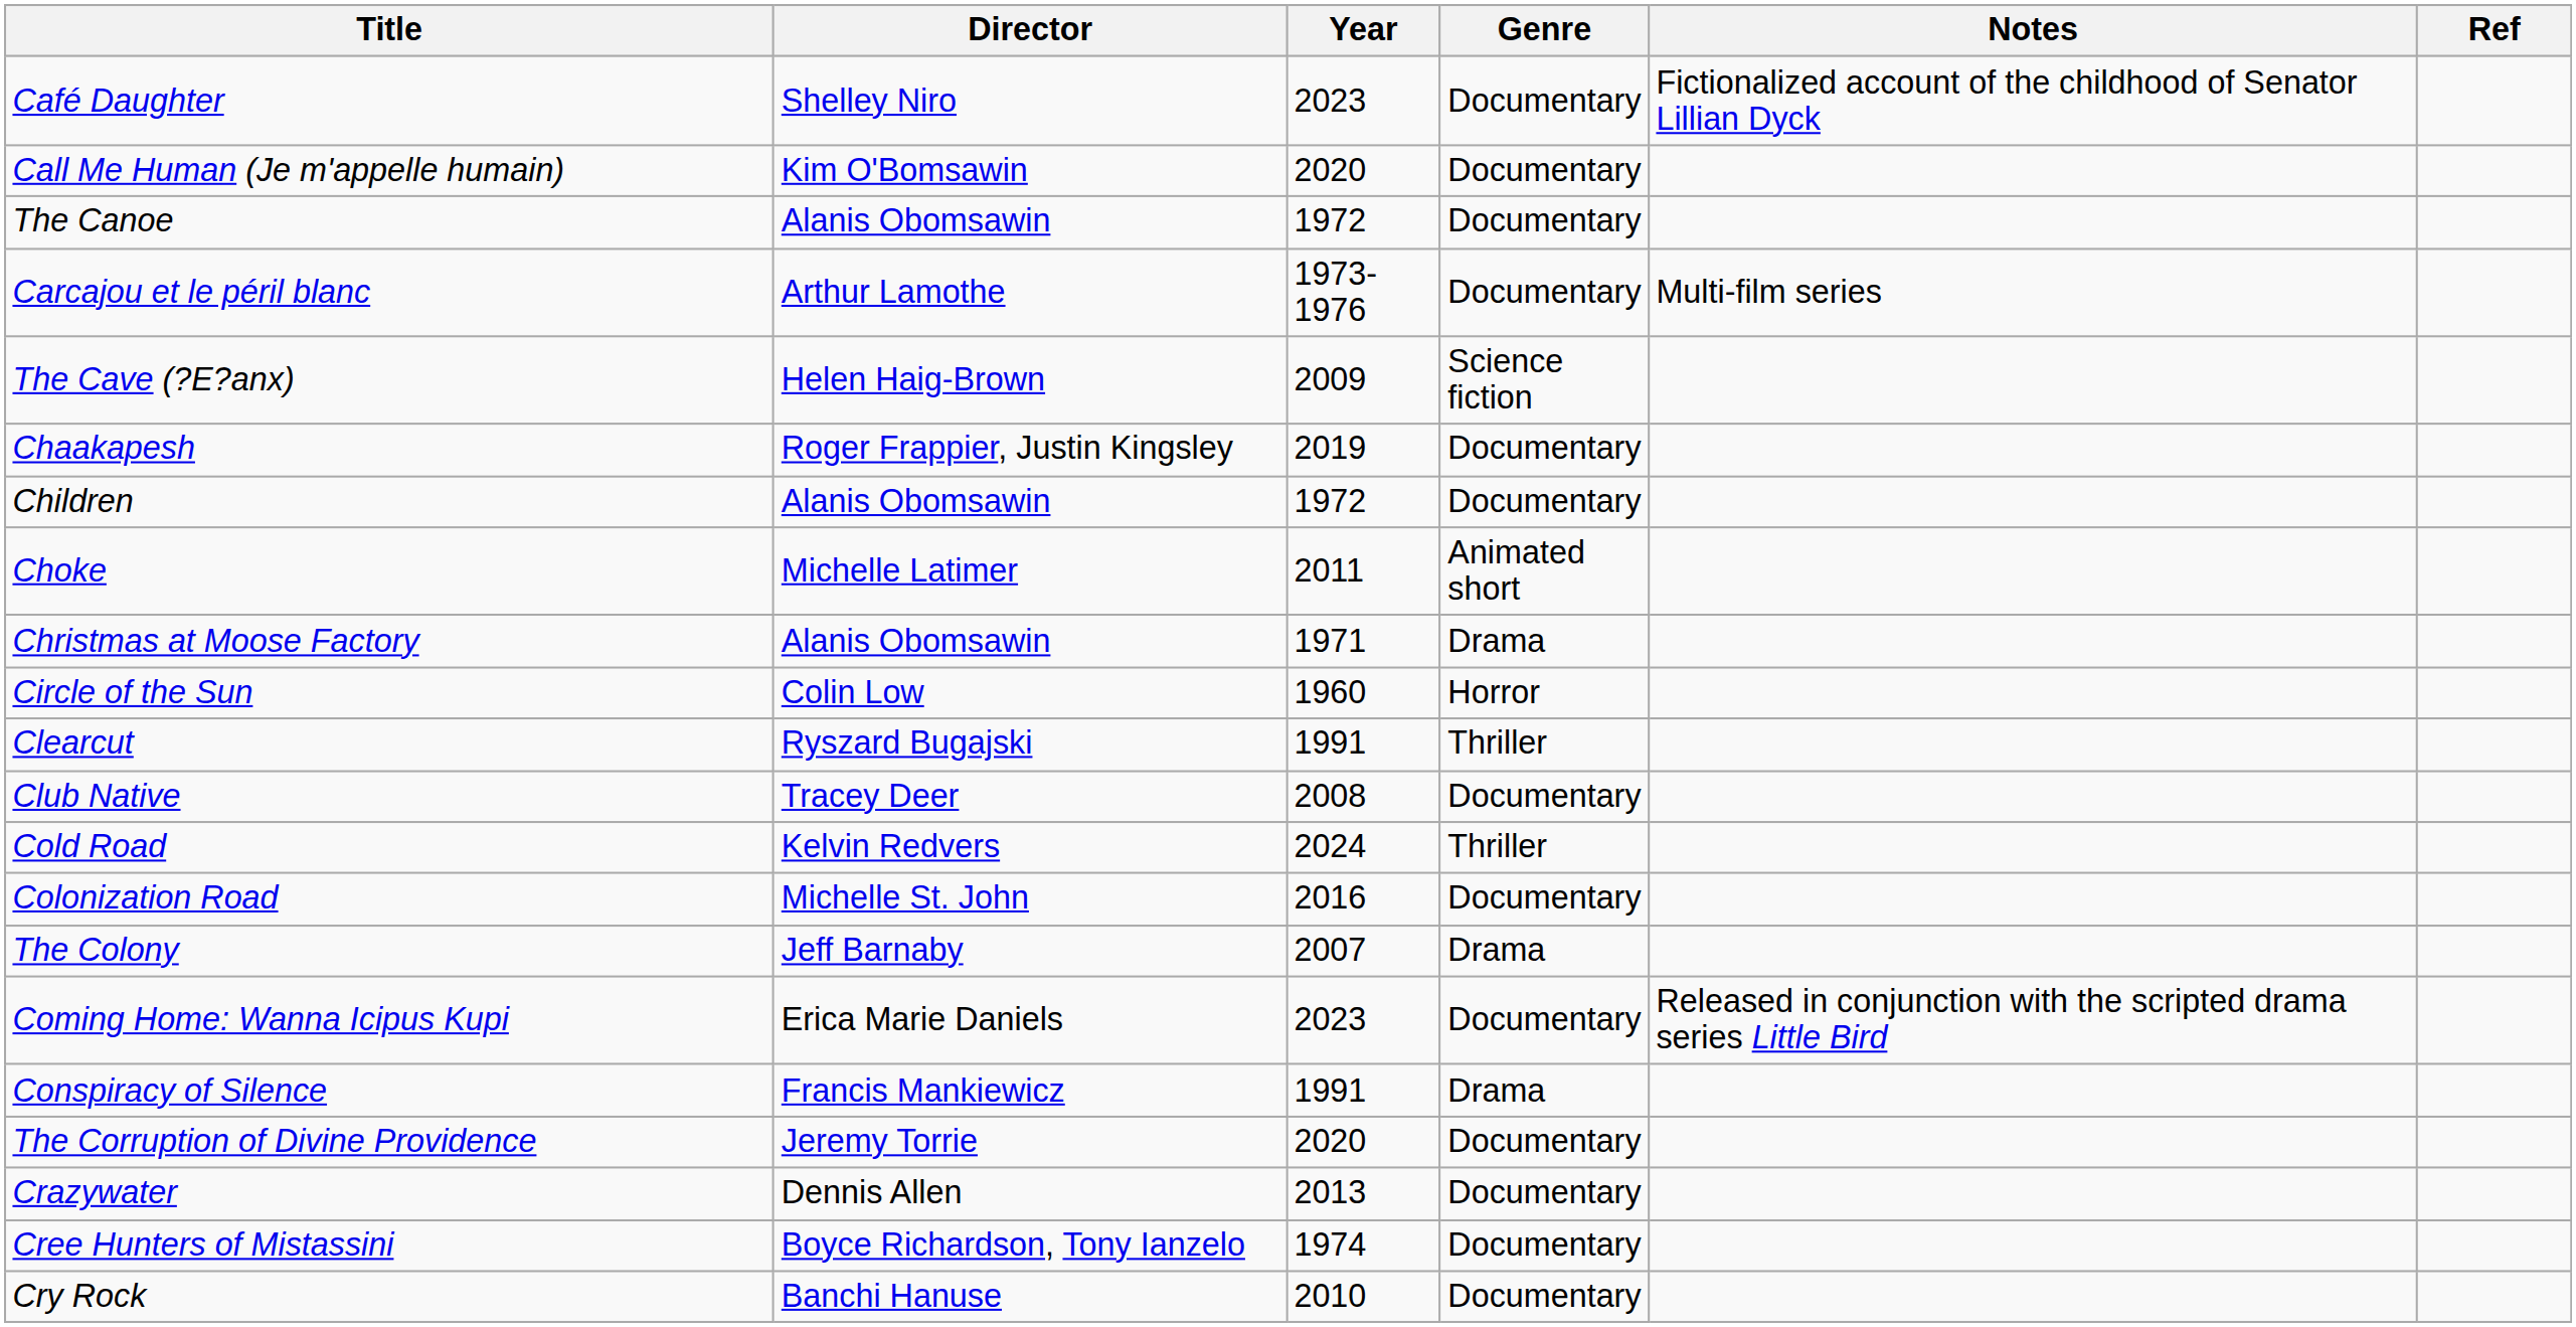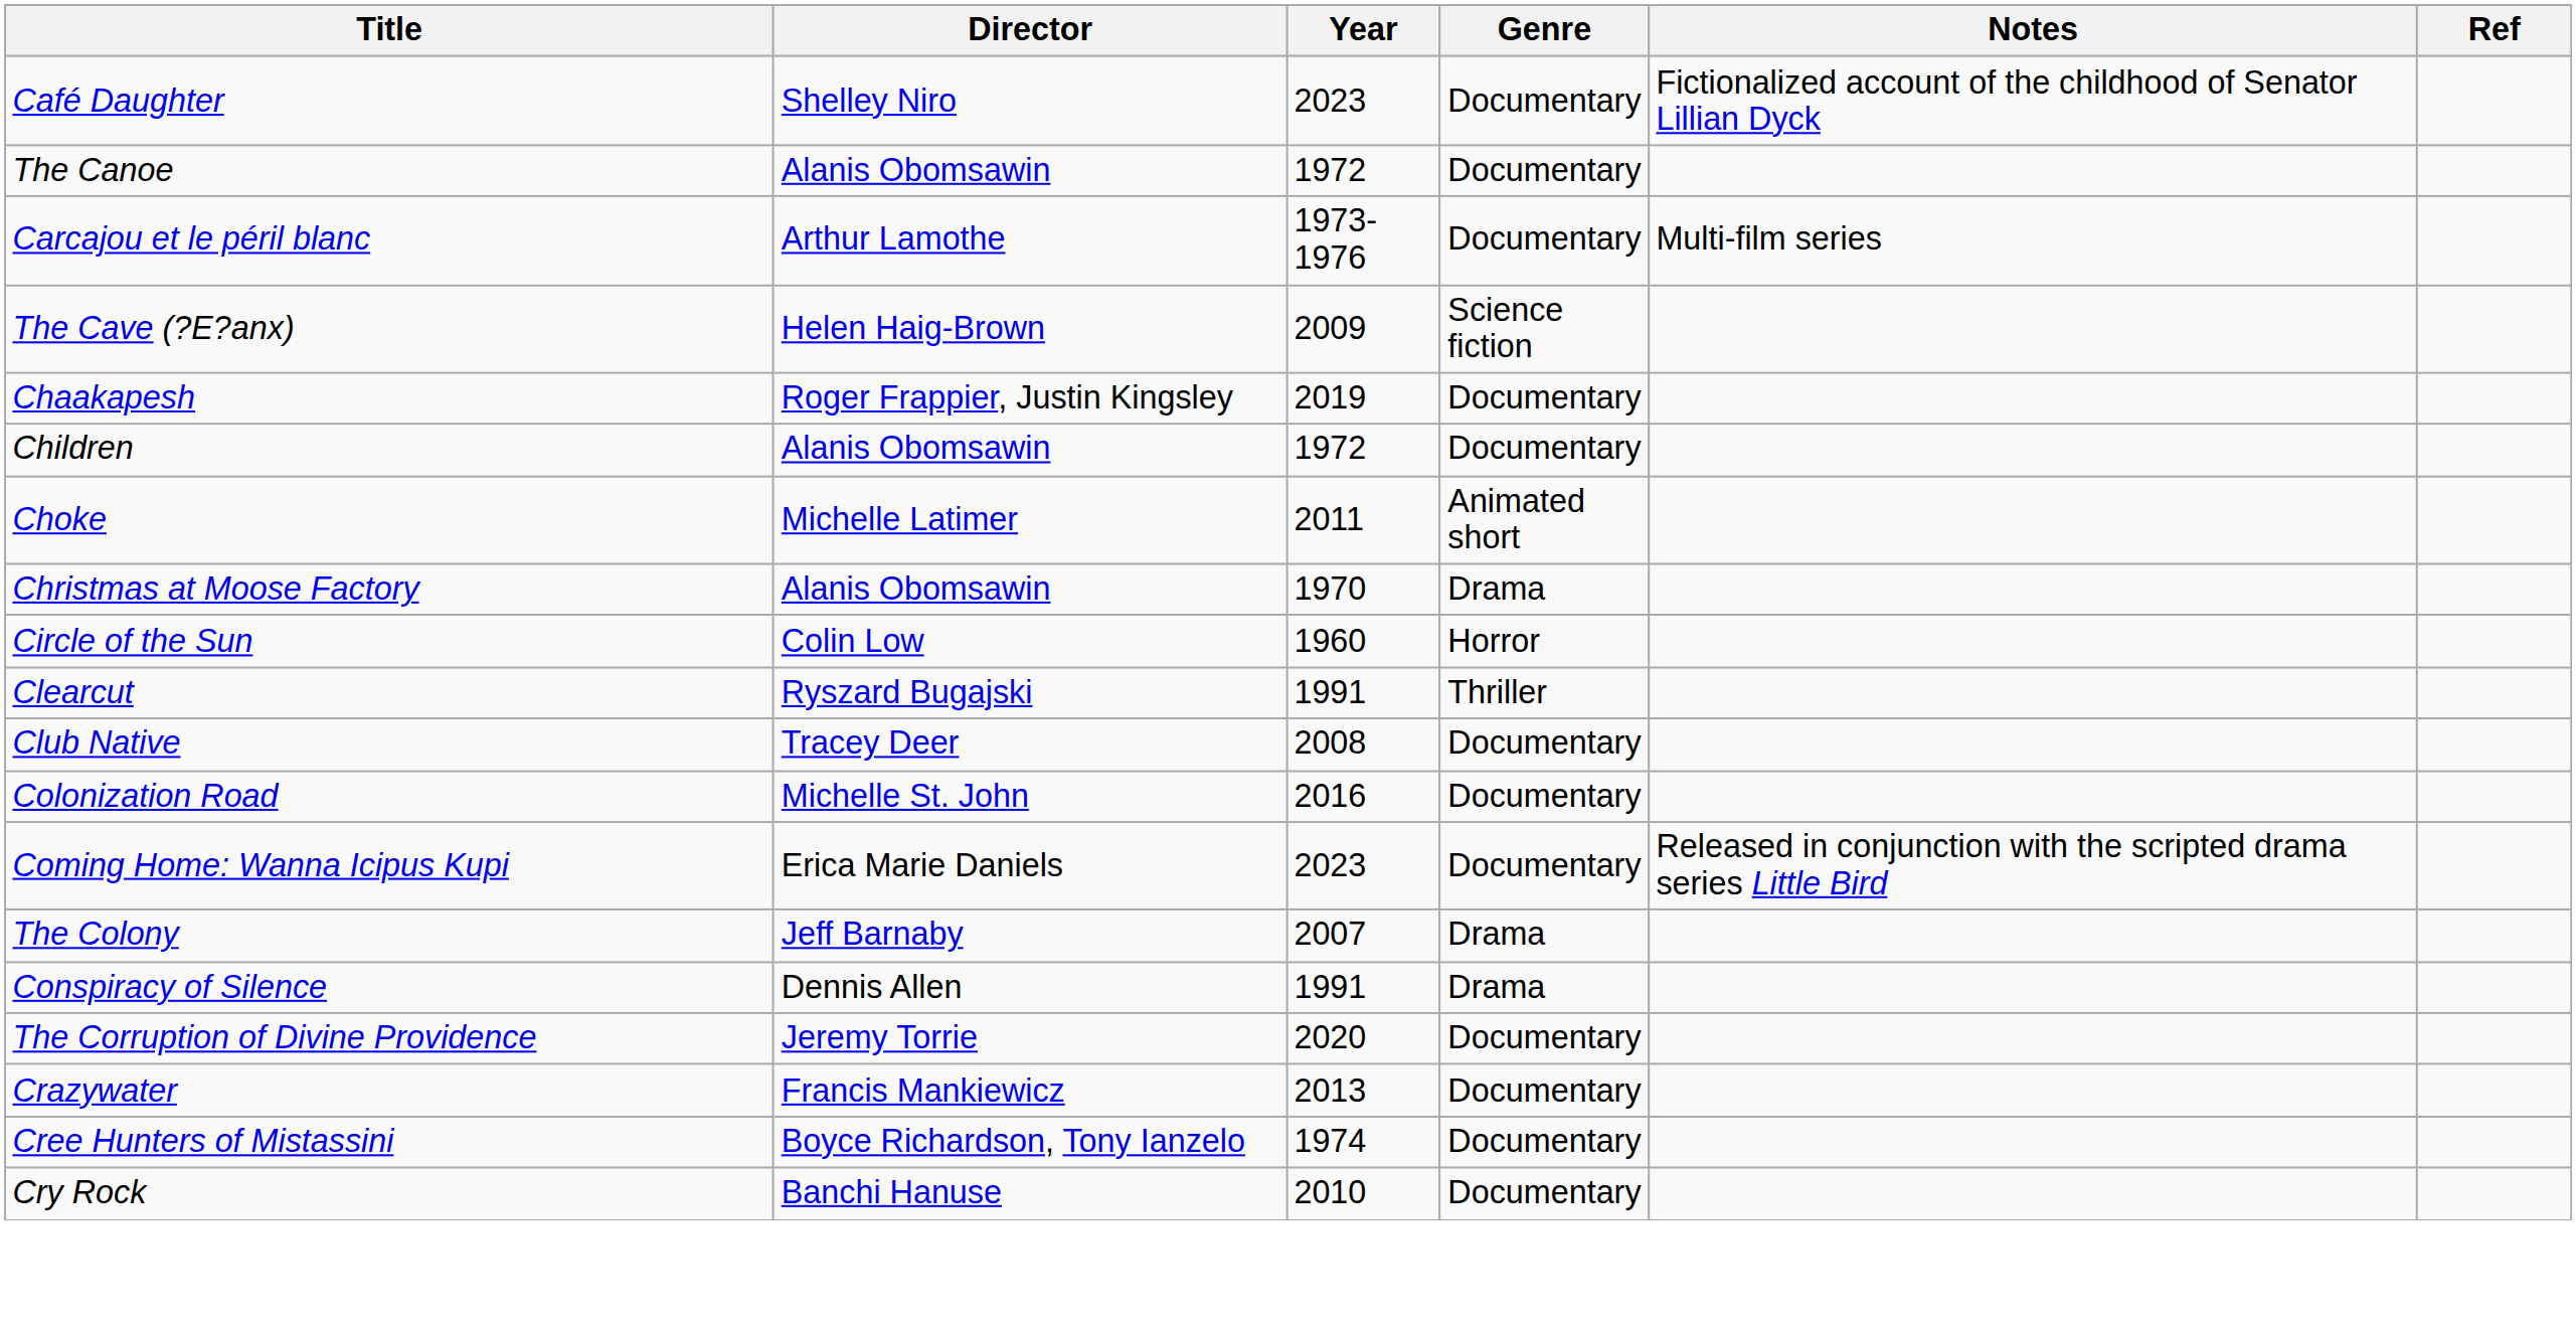- row: Call Me Human (Je m'appelle humain) | Kim O'Bomsawin | 2020 | Documentary
Christmas at Moose Factory | Year: 1971 -> 1970
- row: Cold Road | Kelvin Redvers | 2024 | Thriller
rows swapped: The Colony <-> Coming Home: Wanna Icipus Kupi
Conspiracy of Silence | Director: Francis Mankiewicz -> Dennis Allen
Crazywater | Director: Dennis Allen -> Francis Mankiewicz
